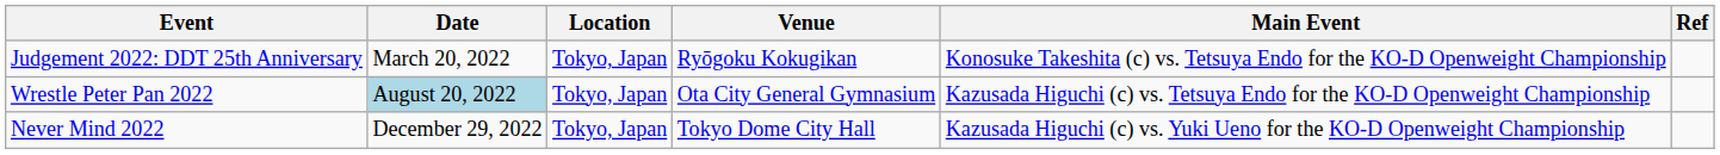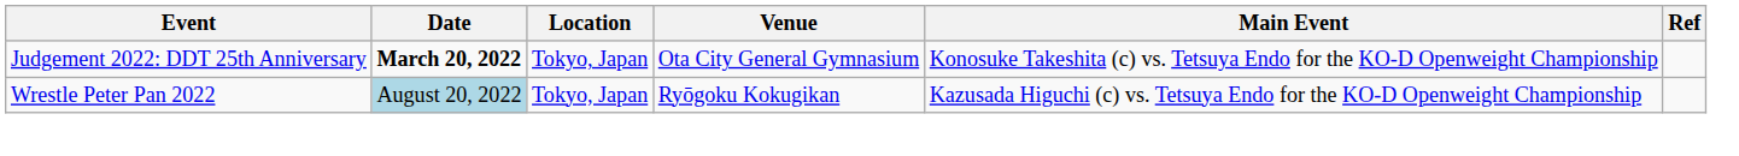Judgement 2022: DDT 25th Anniversary | Date: normal -> bold
Judgement 2022: DDT 25th Anniversary | Venue: Ryōgoku Kokugikan -> Ota City General Gymnasium
Wrestle Peter Pan 2022 | Venue: Ota City General Gymnasium -> Ryōgoku Kokugikan
- row: Never Mind 2022 | December 29, 2022 | Tokyo, Japan | Tokyo Dome City Hall | Kazusada Higuchi (c) vs. Yuki Ueno for the KO-D Openweight Championship
